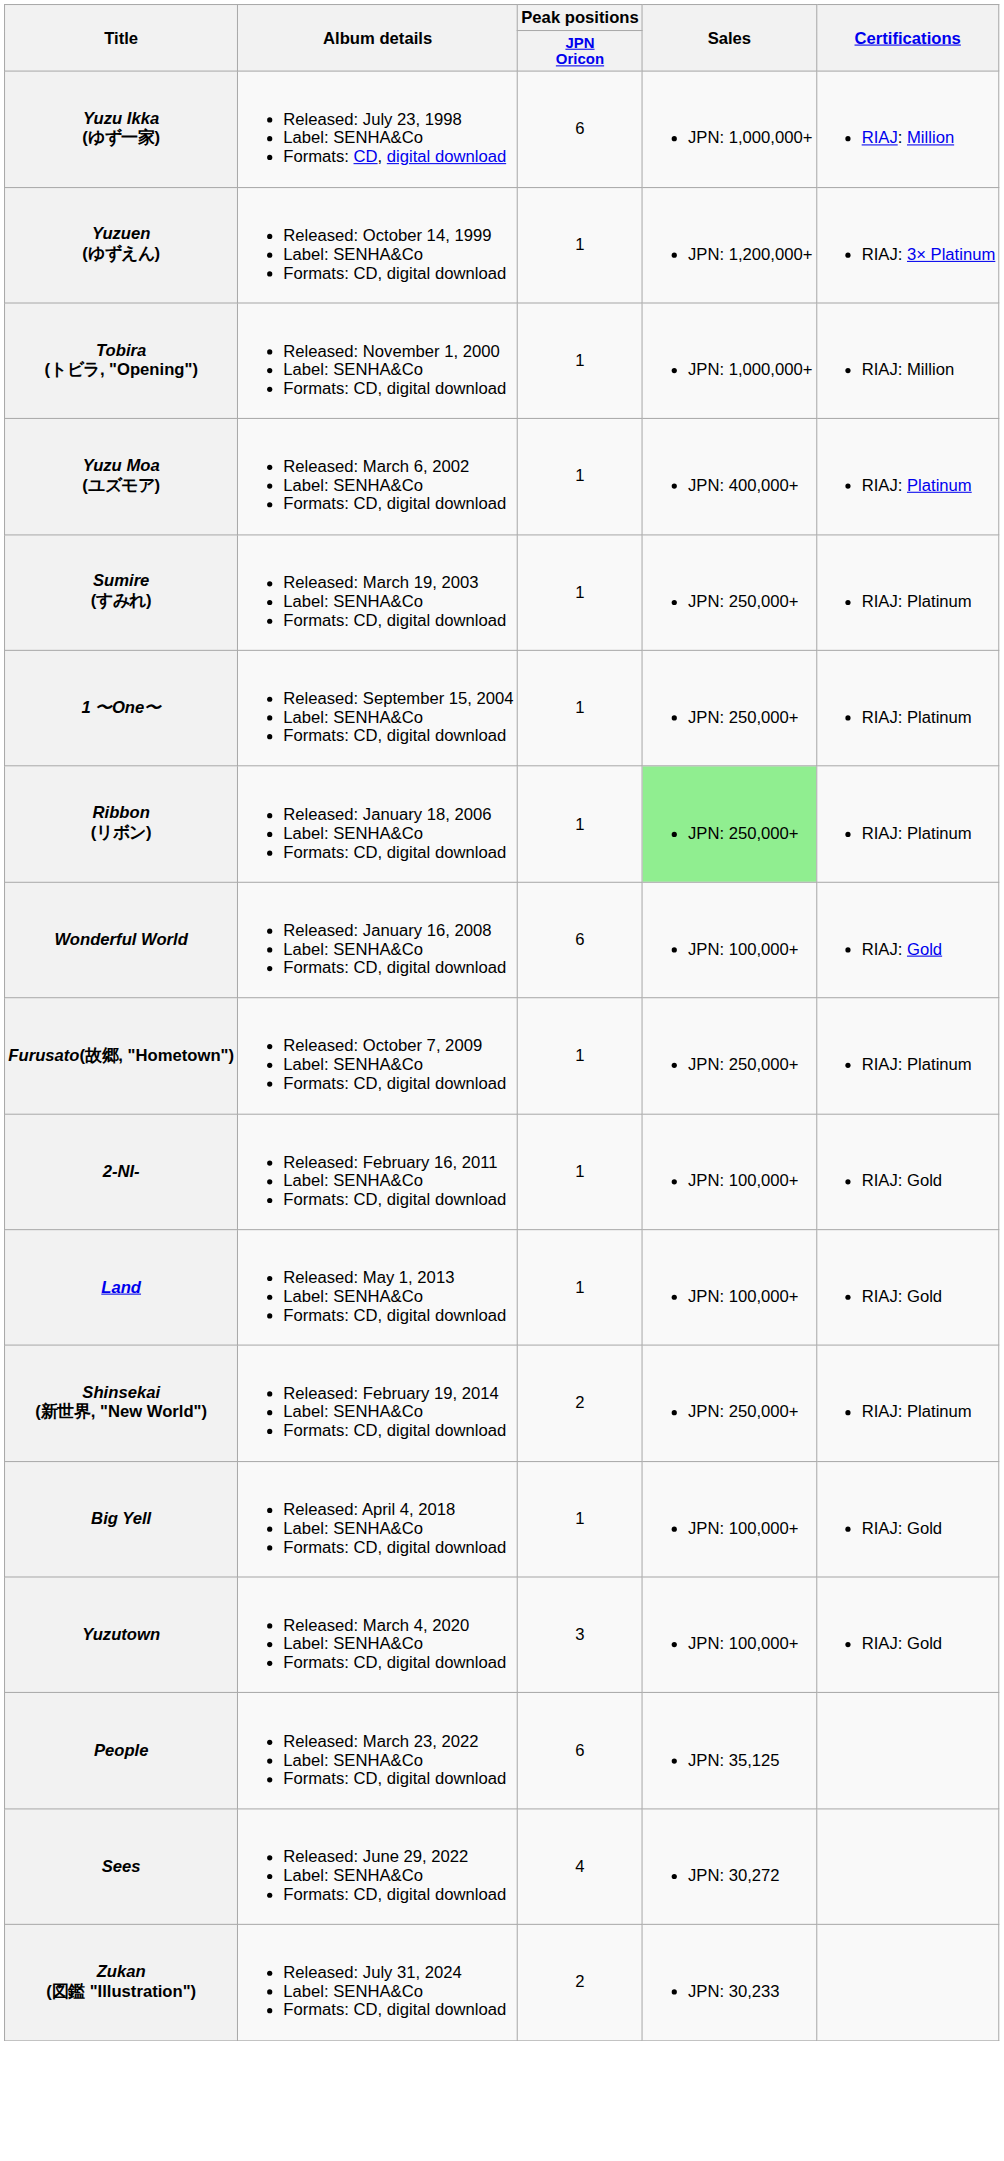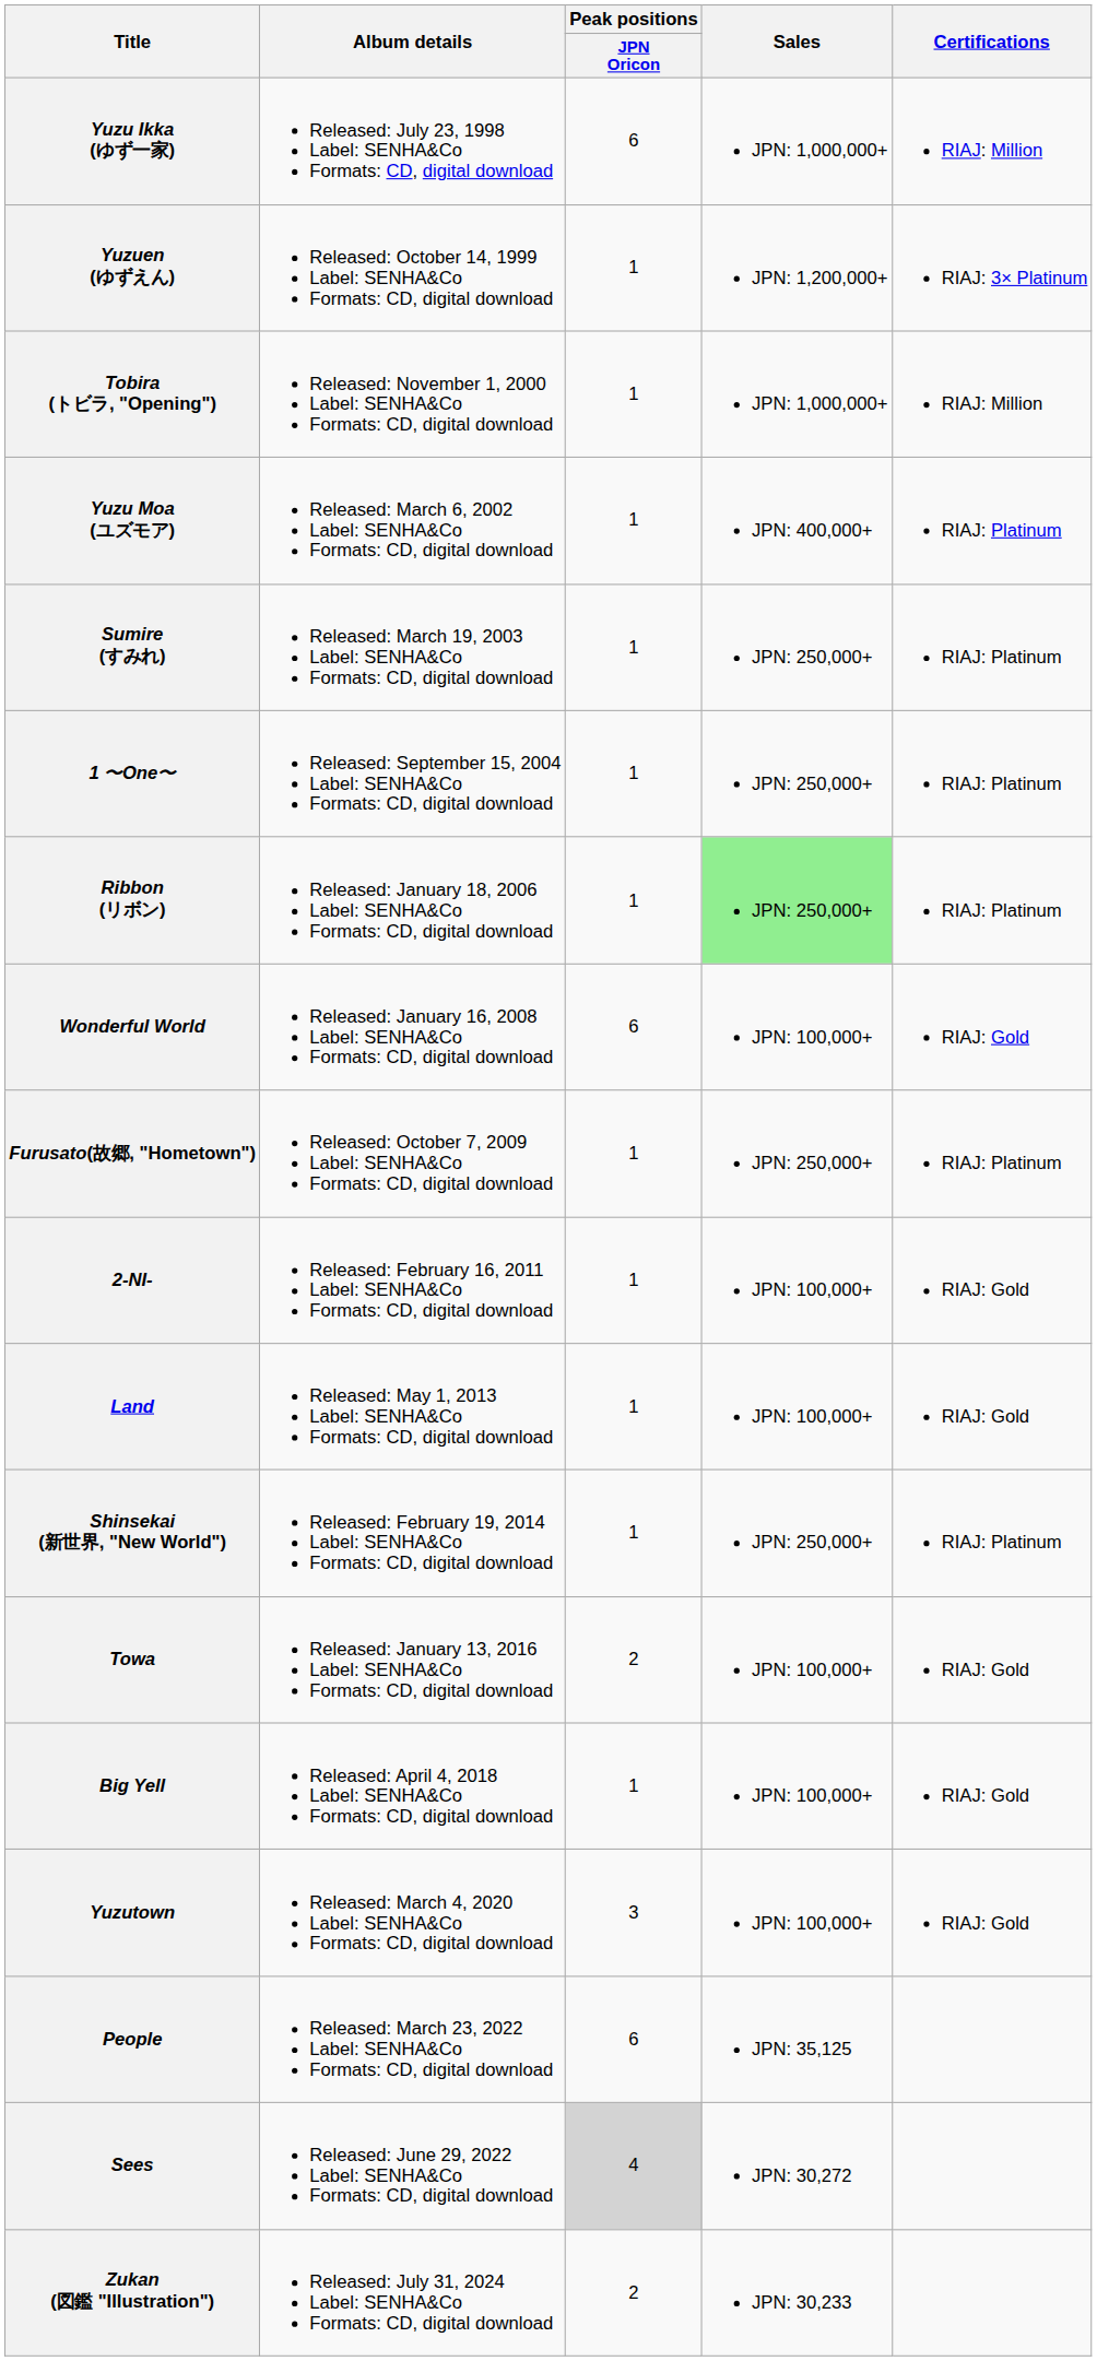Shinsekai (新世界, "New World") | Peak positions / JPN Oricon: 2 -> 1
+ row: Towa | Released: January 13, 2016 Label: SENHA&Co Formats: CD, digital download | 2 | JPN: 100,000+ | RIAJ: Gold
Sees | Peak positions / JPN Oricon: no background -> lightgrey background
